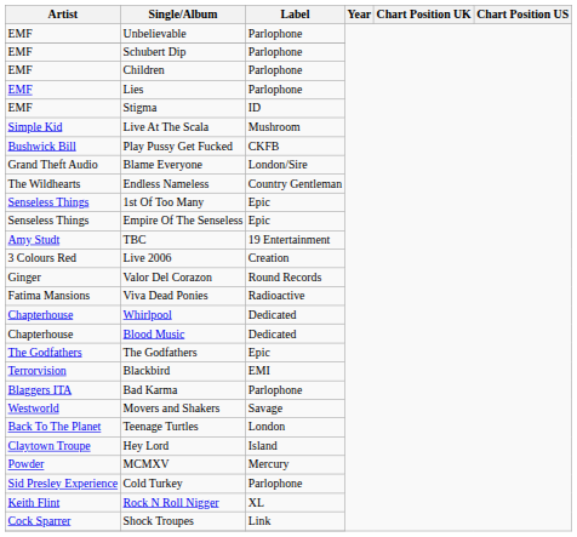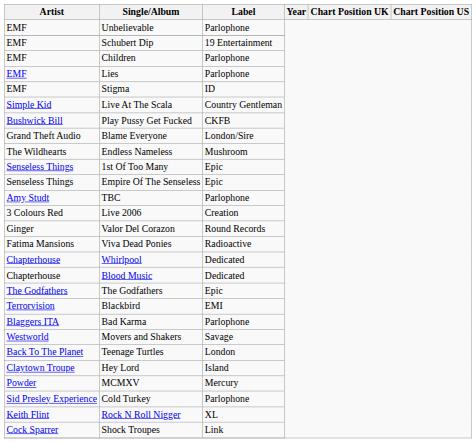Schubert Dip | Label: Parlophone -> 19 Entertainment
Live At The Scala | Label: Mushroom -> Country Gentleman
Endless Nameless | Label: Country Gentleman -> Mushroom
TBC | Label: 19 Entertainment -> Parlophone
